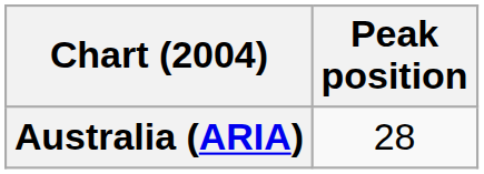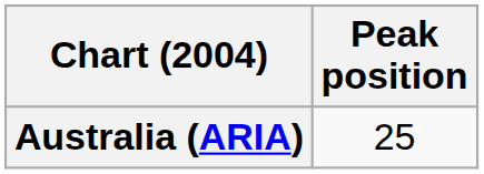Australia (ARIA) | Peak position: 28 -> 25
